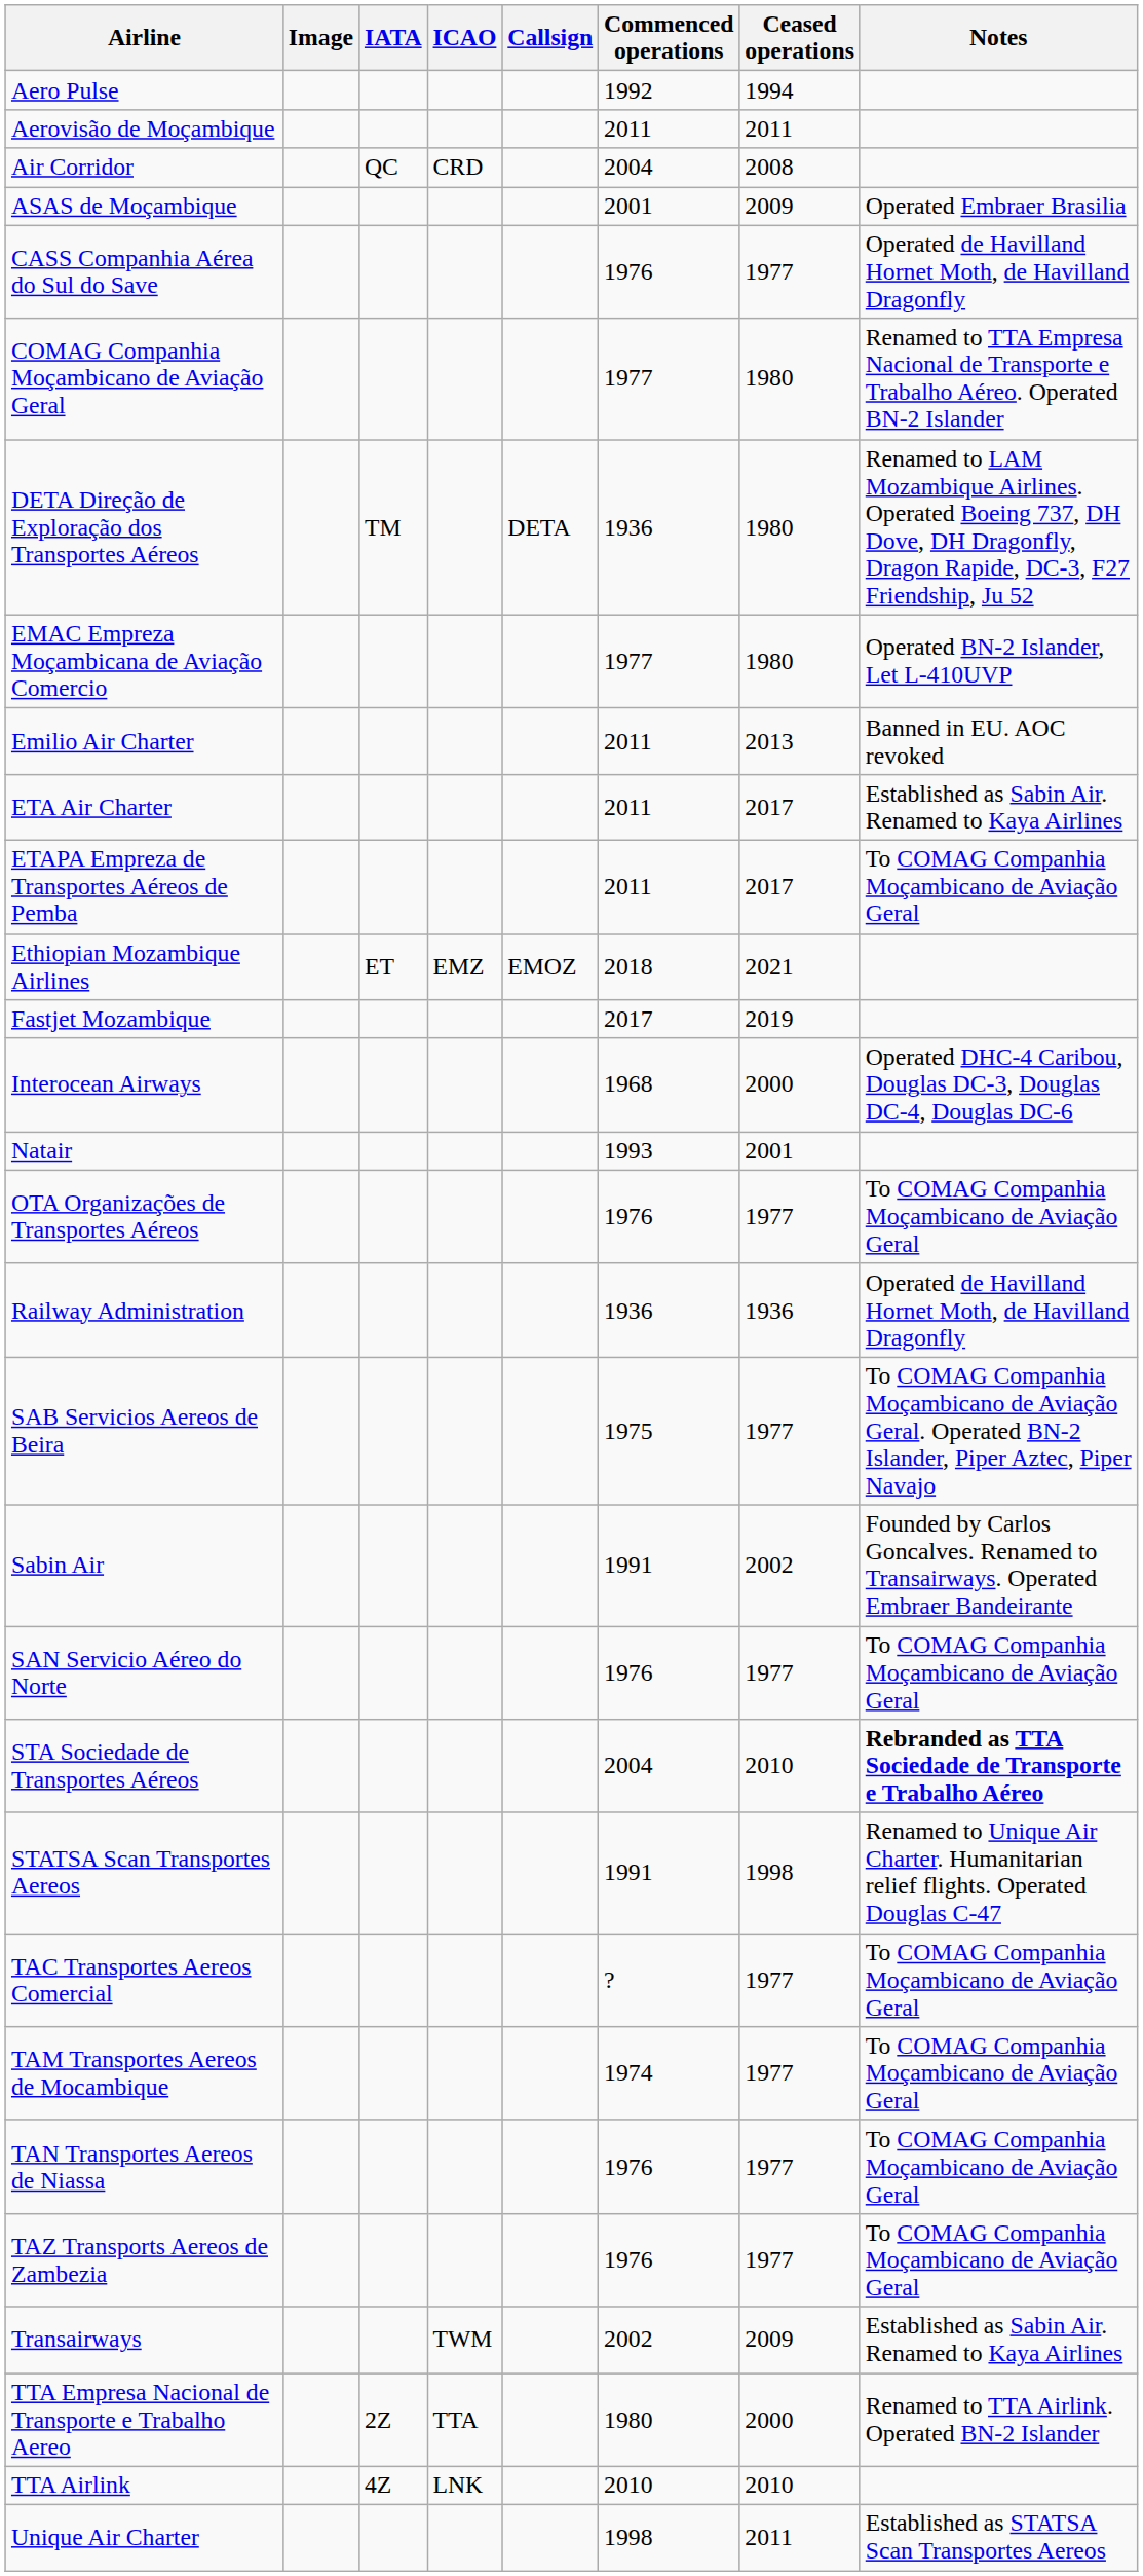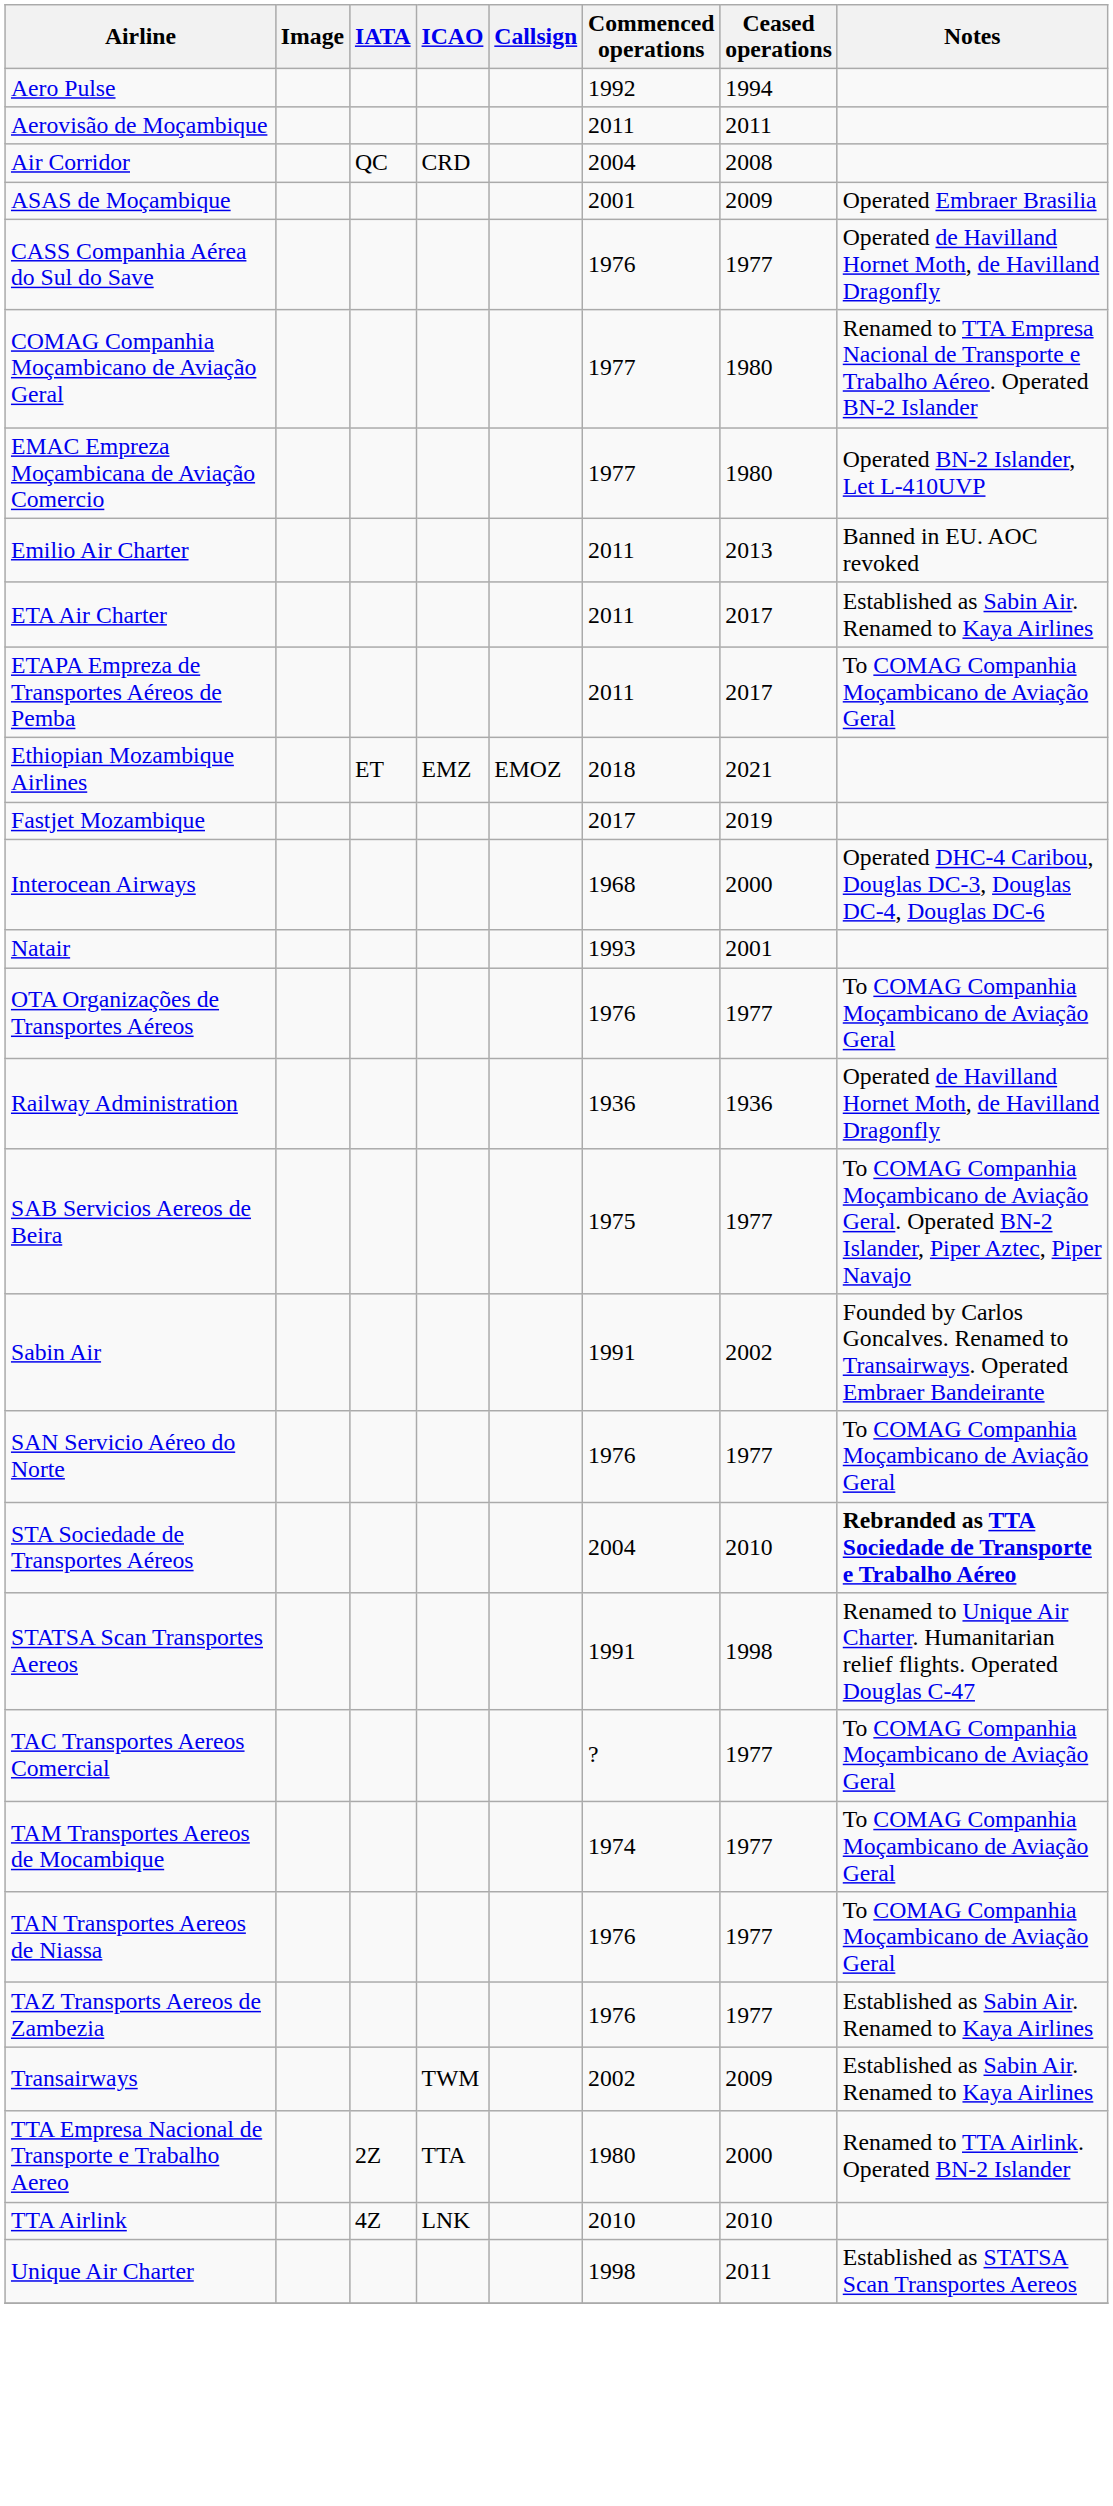- row: DETA Direção de Exploração dos Transportes Aéreos | TM | DETA | 1936 | 1980 | Renamed to LAM Mozambique Airlines. Operated Boeing 737, DH Dove, DH Dragonfly, Dragon Rapide, DC-3, F27 Friendship, Ju 52
TAZ Transports Aereos de Zambezia | Notes: To COMAG Companhia Moçambicano de Aviação Geral -> Established as Sabin Air. Renamed to Kaya Airlines
